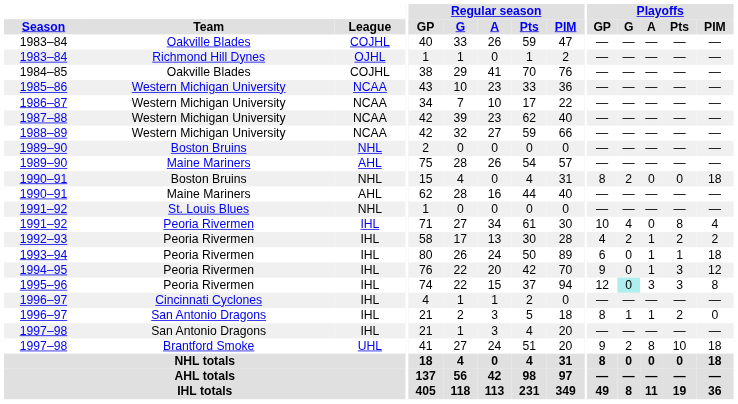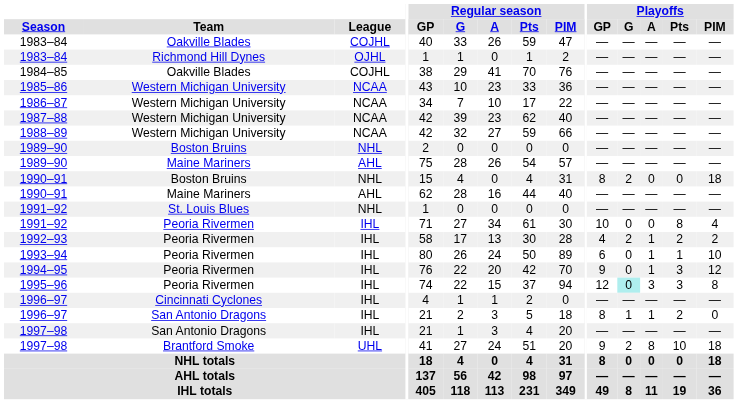1991–92 / Peoria Rivermen | Playoffs / G: 4 -> 0
1993–94 | Playoffs / PIM: 18 -> 10
